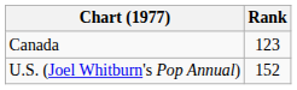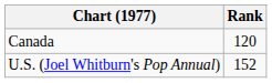Canada | Rank: 123 -> 120
